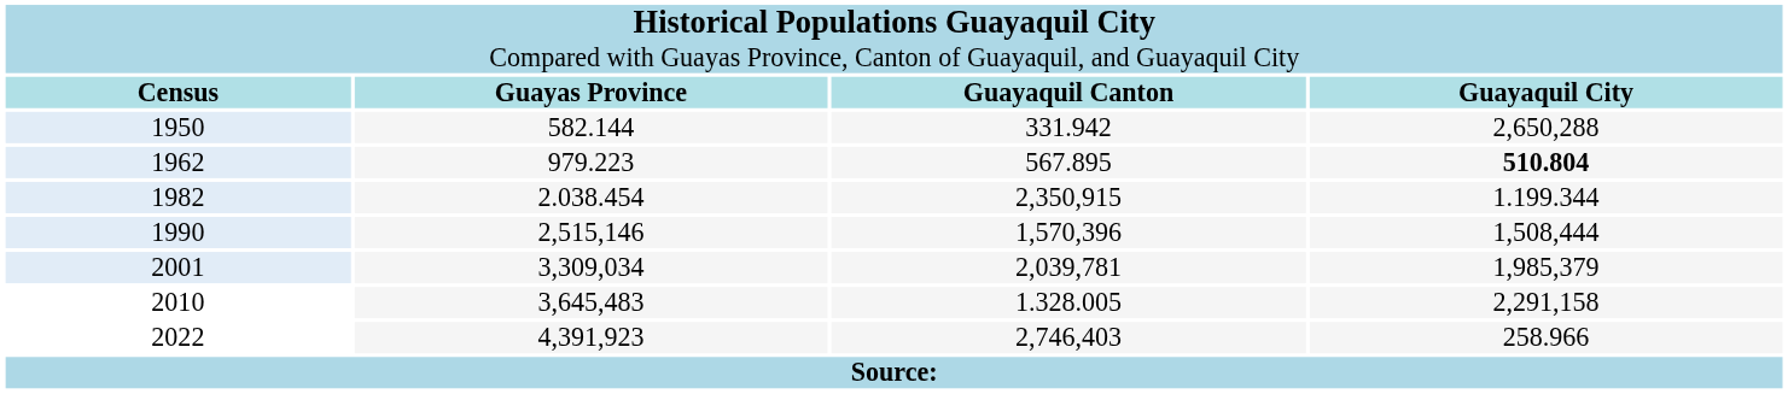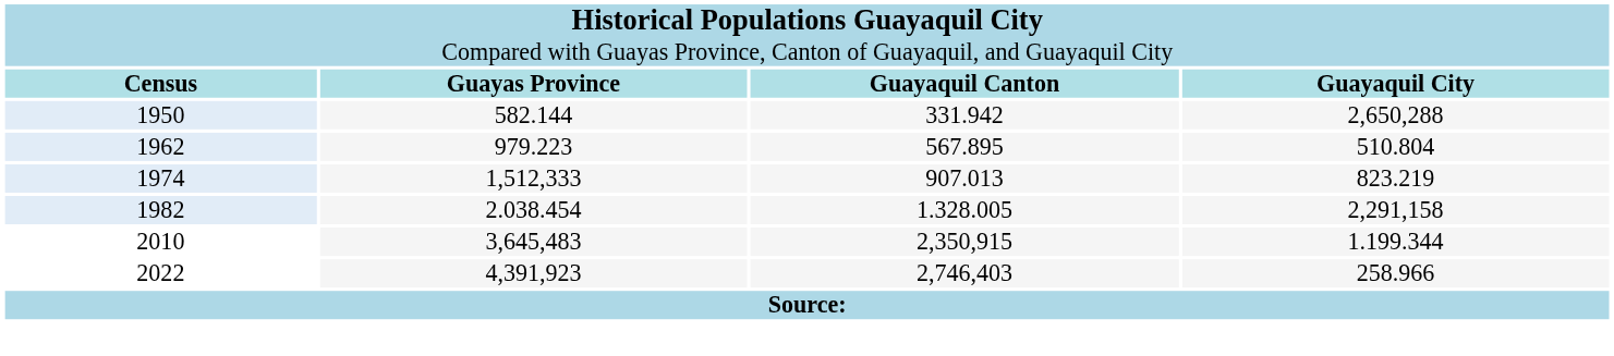1962 | column 4: bold -> normal
+ row: 1974 | 1,512,333 | 907.013 | 823.219
1982 | column 3: 2,350,915 -> 1.328.005
1982 | column 4: 1.199.344 -> 2,291,158
- row: 1990 | 2,515,146 | 1,570,396 | 1,508,444
- row: 2001 | 3,309,034 | 2,039,781 | 1,985,379
2010 | column 3: 1.328.005 -> 2,350,915
2010 | column 4: 2,291,158 -> 1.199.344
